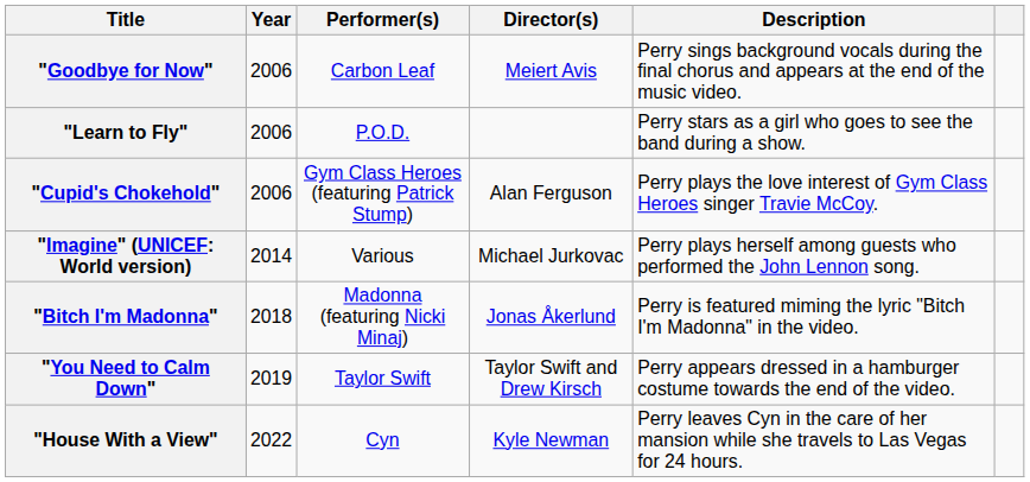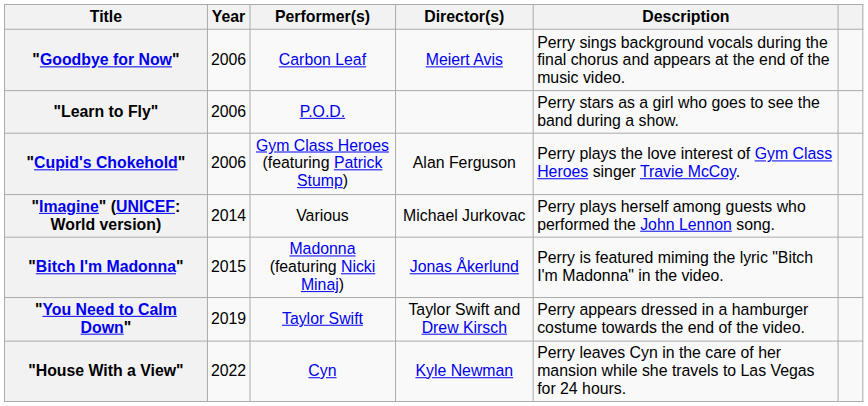"Bitch I'm Madonna" | Year: 2018 -> 2015
